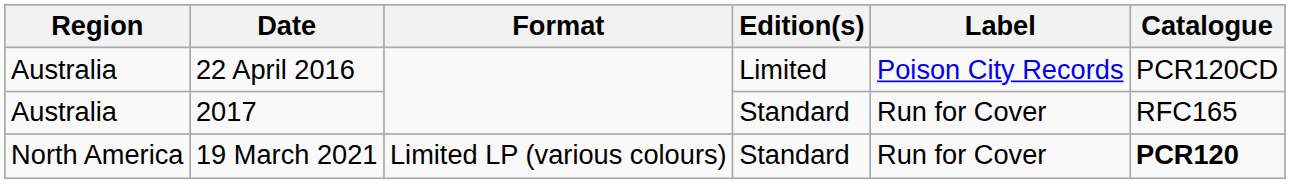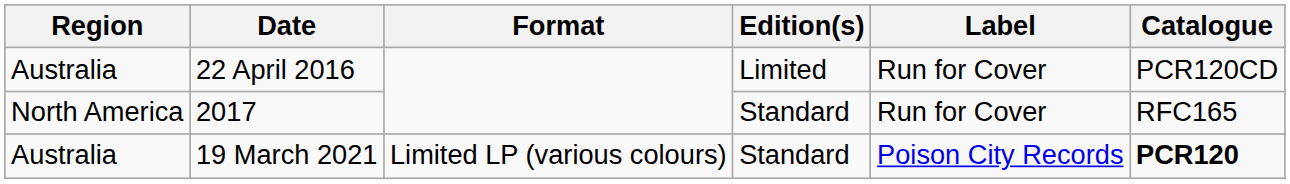22 April 2016 | Label: Poison City Records -> Run for Cover
2017 | Region: Australia -> North America
19 March 2021 | Region: North America -> Australia
19 March 2021 | Label: Run for Cover -> Poison City Records
